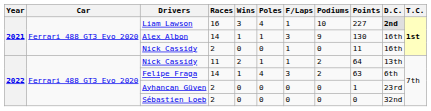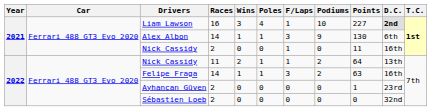Alex Albon | D.C.: 16th -> 6th
Felipe Fraga | Poles: 4 -> 1
Felipe Fraga | D.C.: 6th -> 16th
